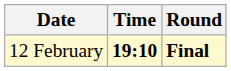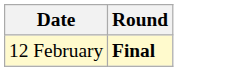- column: Time | 19:10
